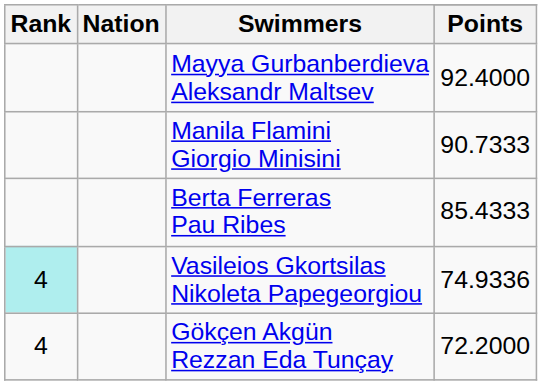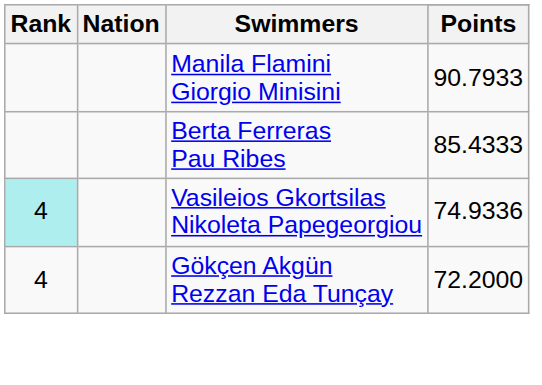- row: Mayya Gurbanberdieva Aleksandr Maltsev | 92.4000
Manila Flamini Giorgio Minisini | Points: 90.7333 -> 90.7933
